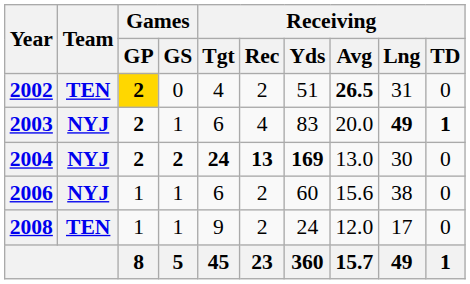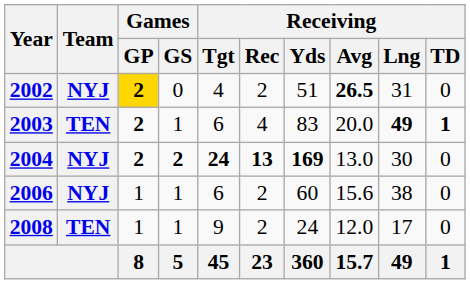2002 | Team: TEN -> NYJ
2003 | Team: NYJ -> TEN
